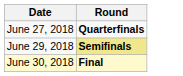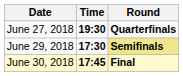+ column: Time | 19:30 | 17:30 | 17:45
